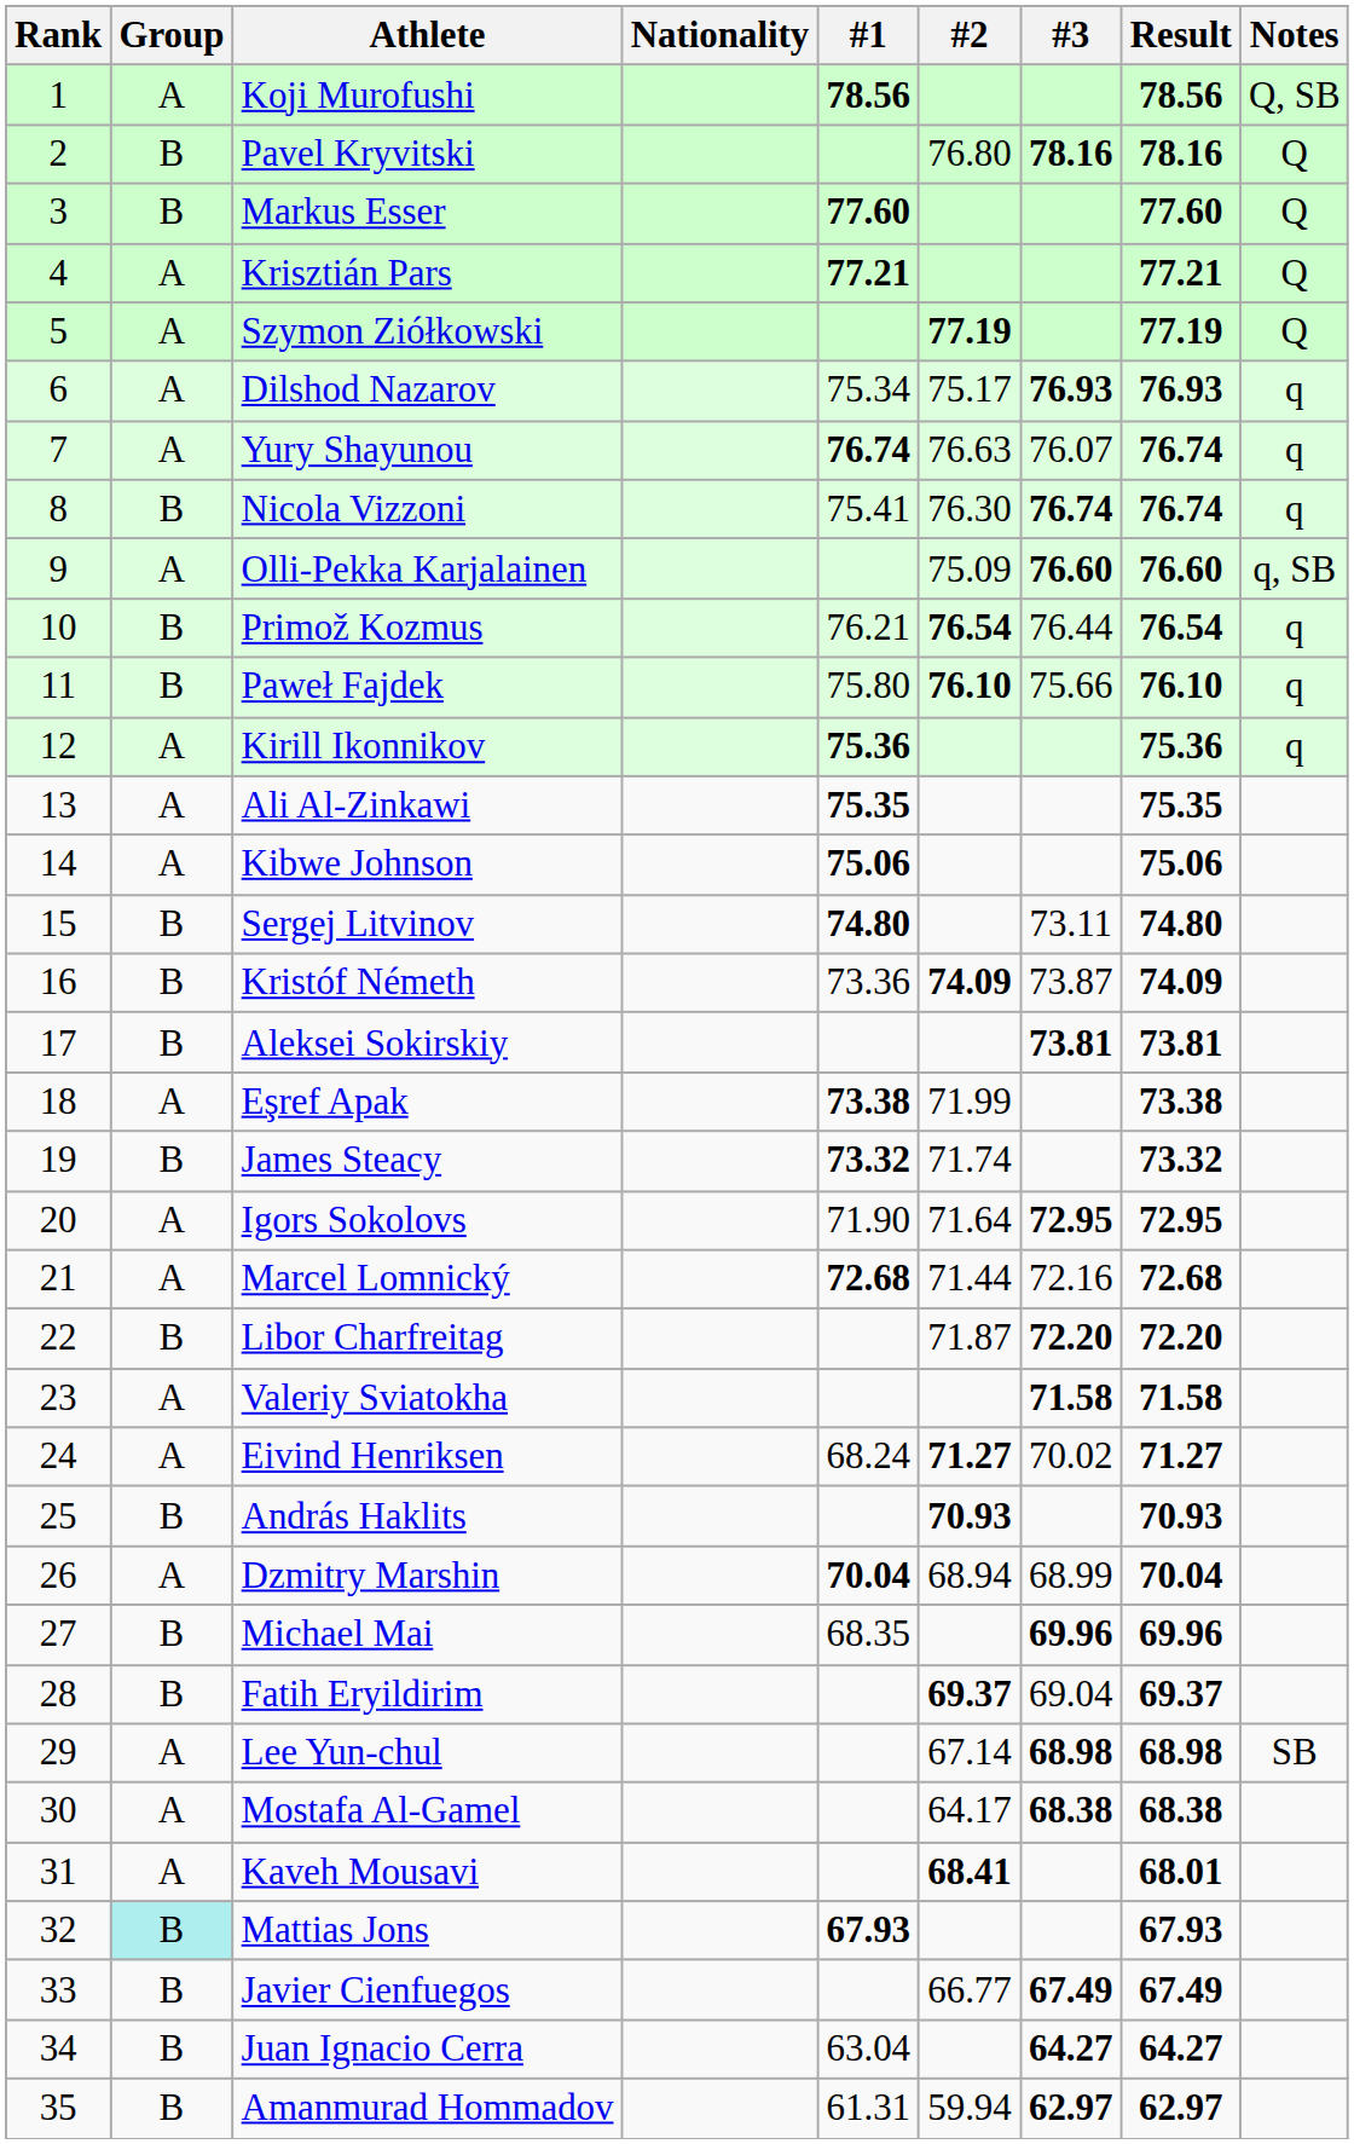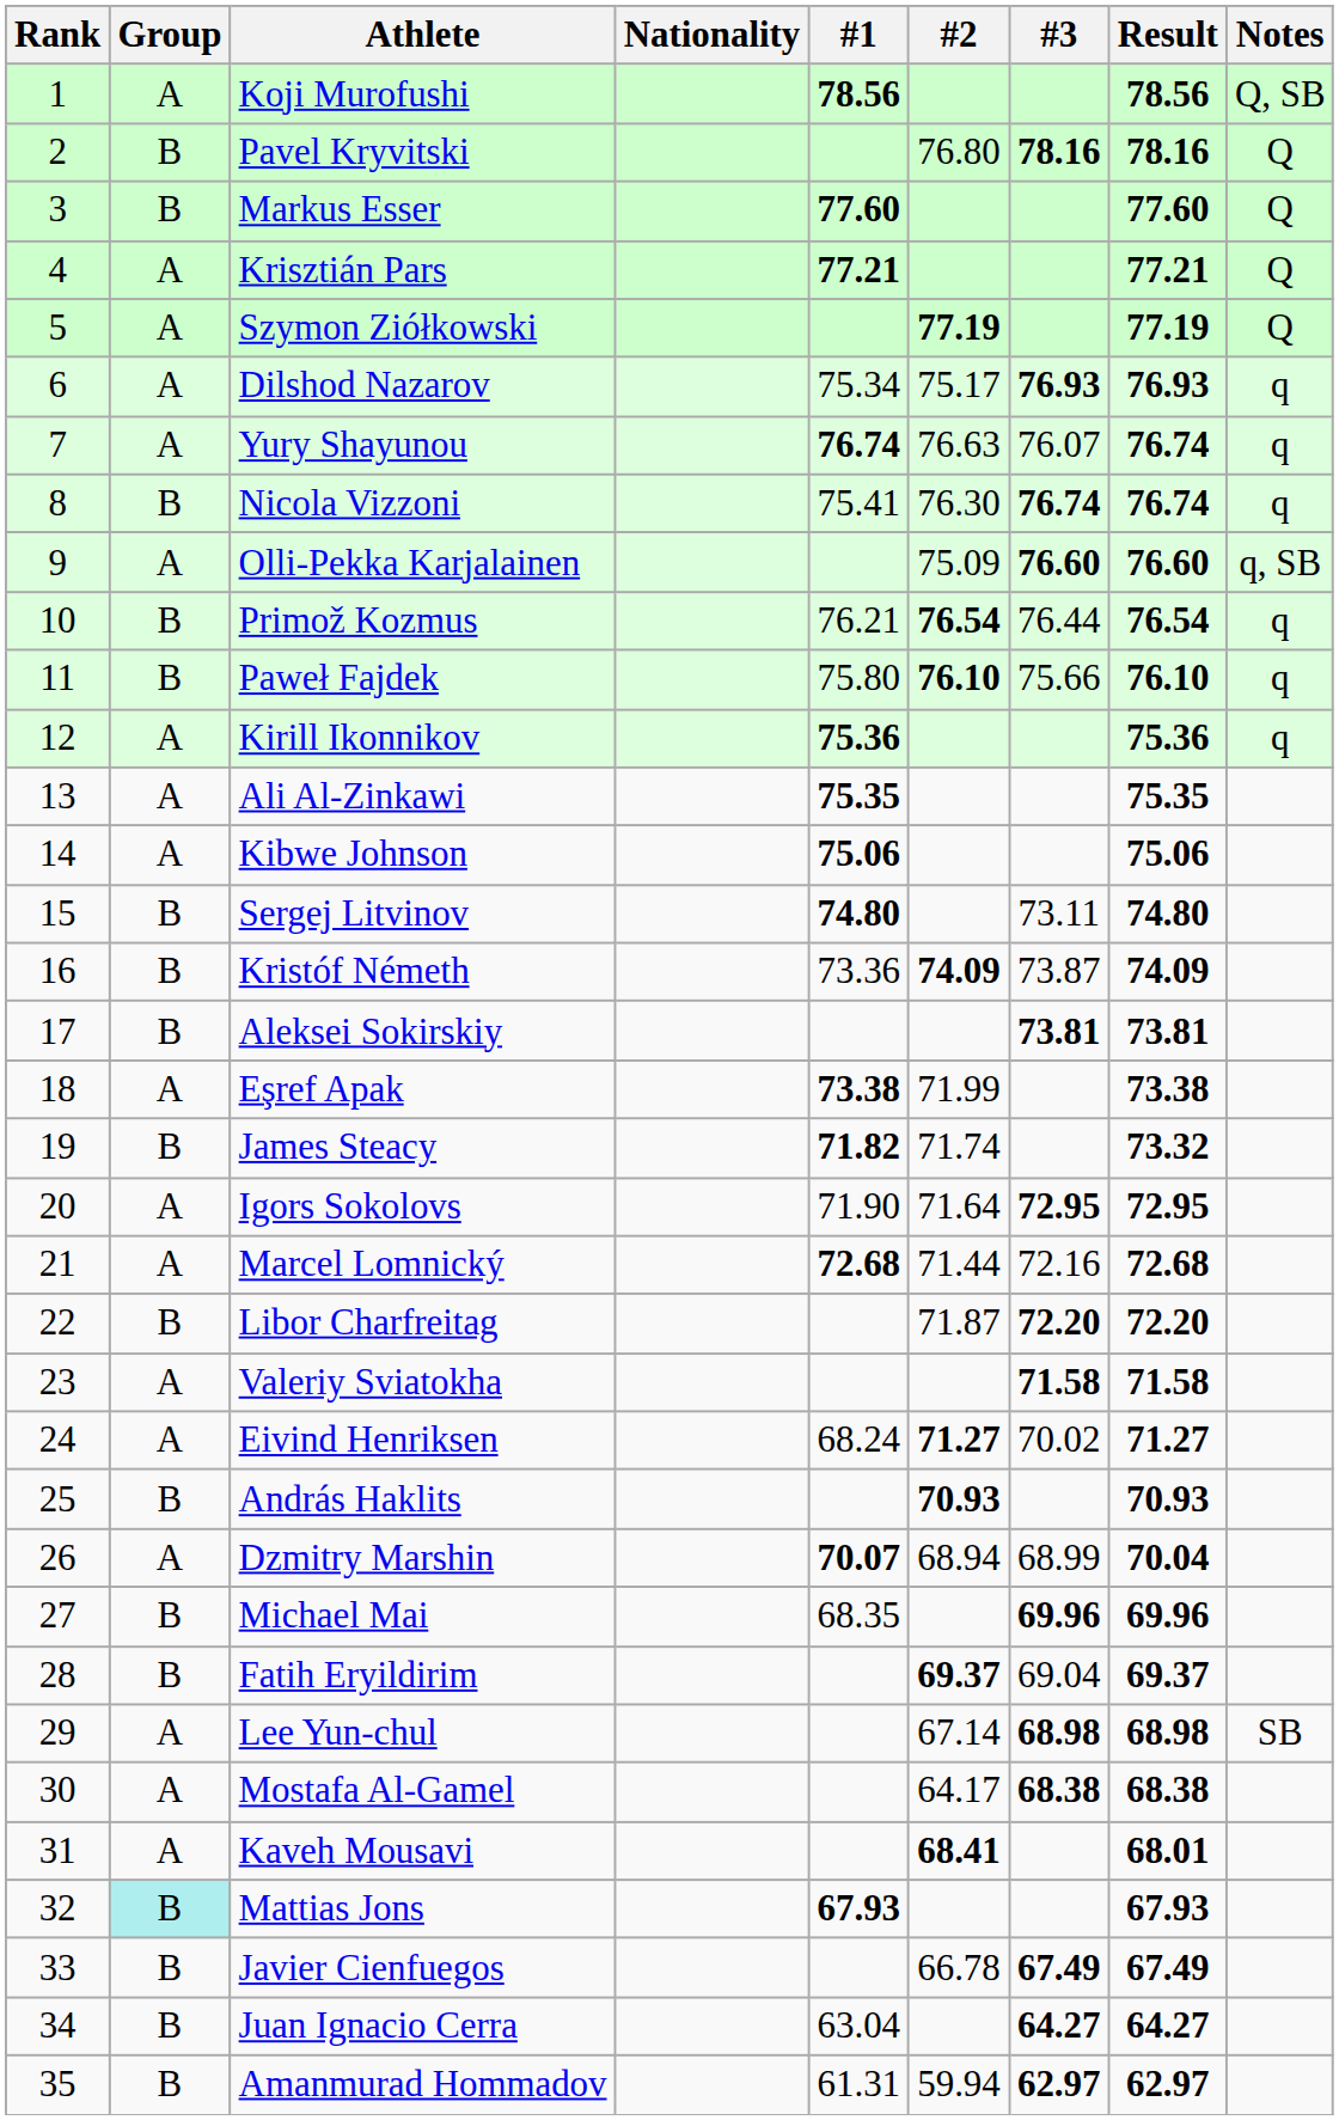James Steacy | #1: 73.32 -> 71.82
Dzmitry Marshin | #1: 70.04 -> 70.07
Javier Cienfuegos | #2: 66.77 -> 66.78
